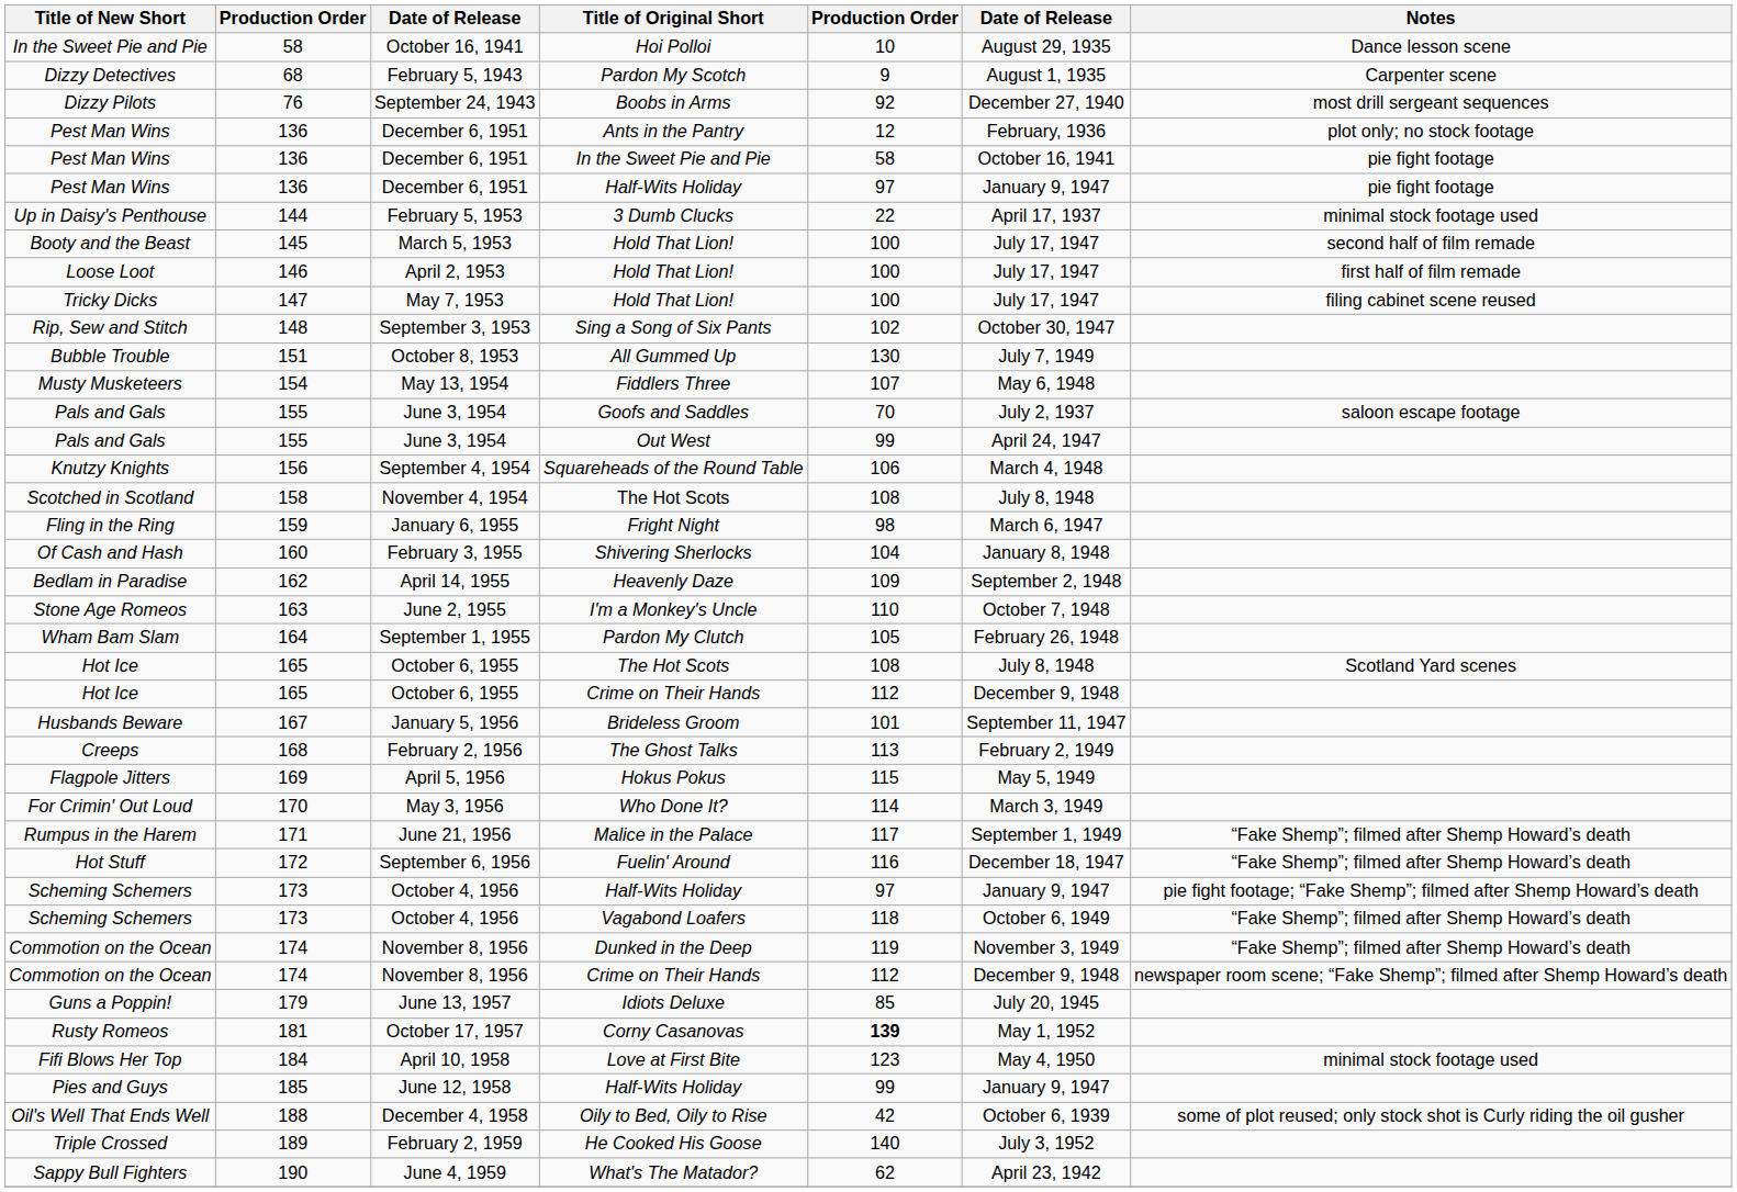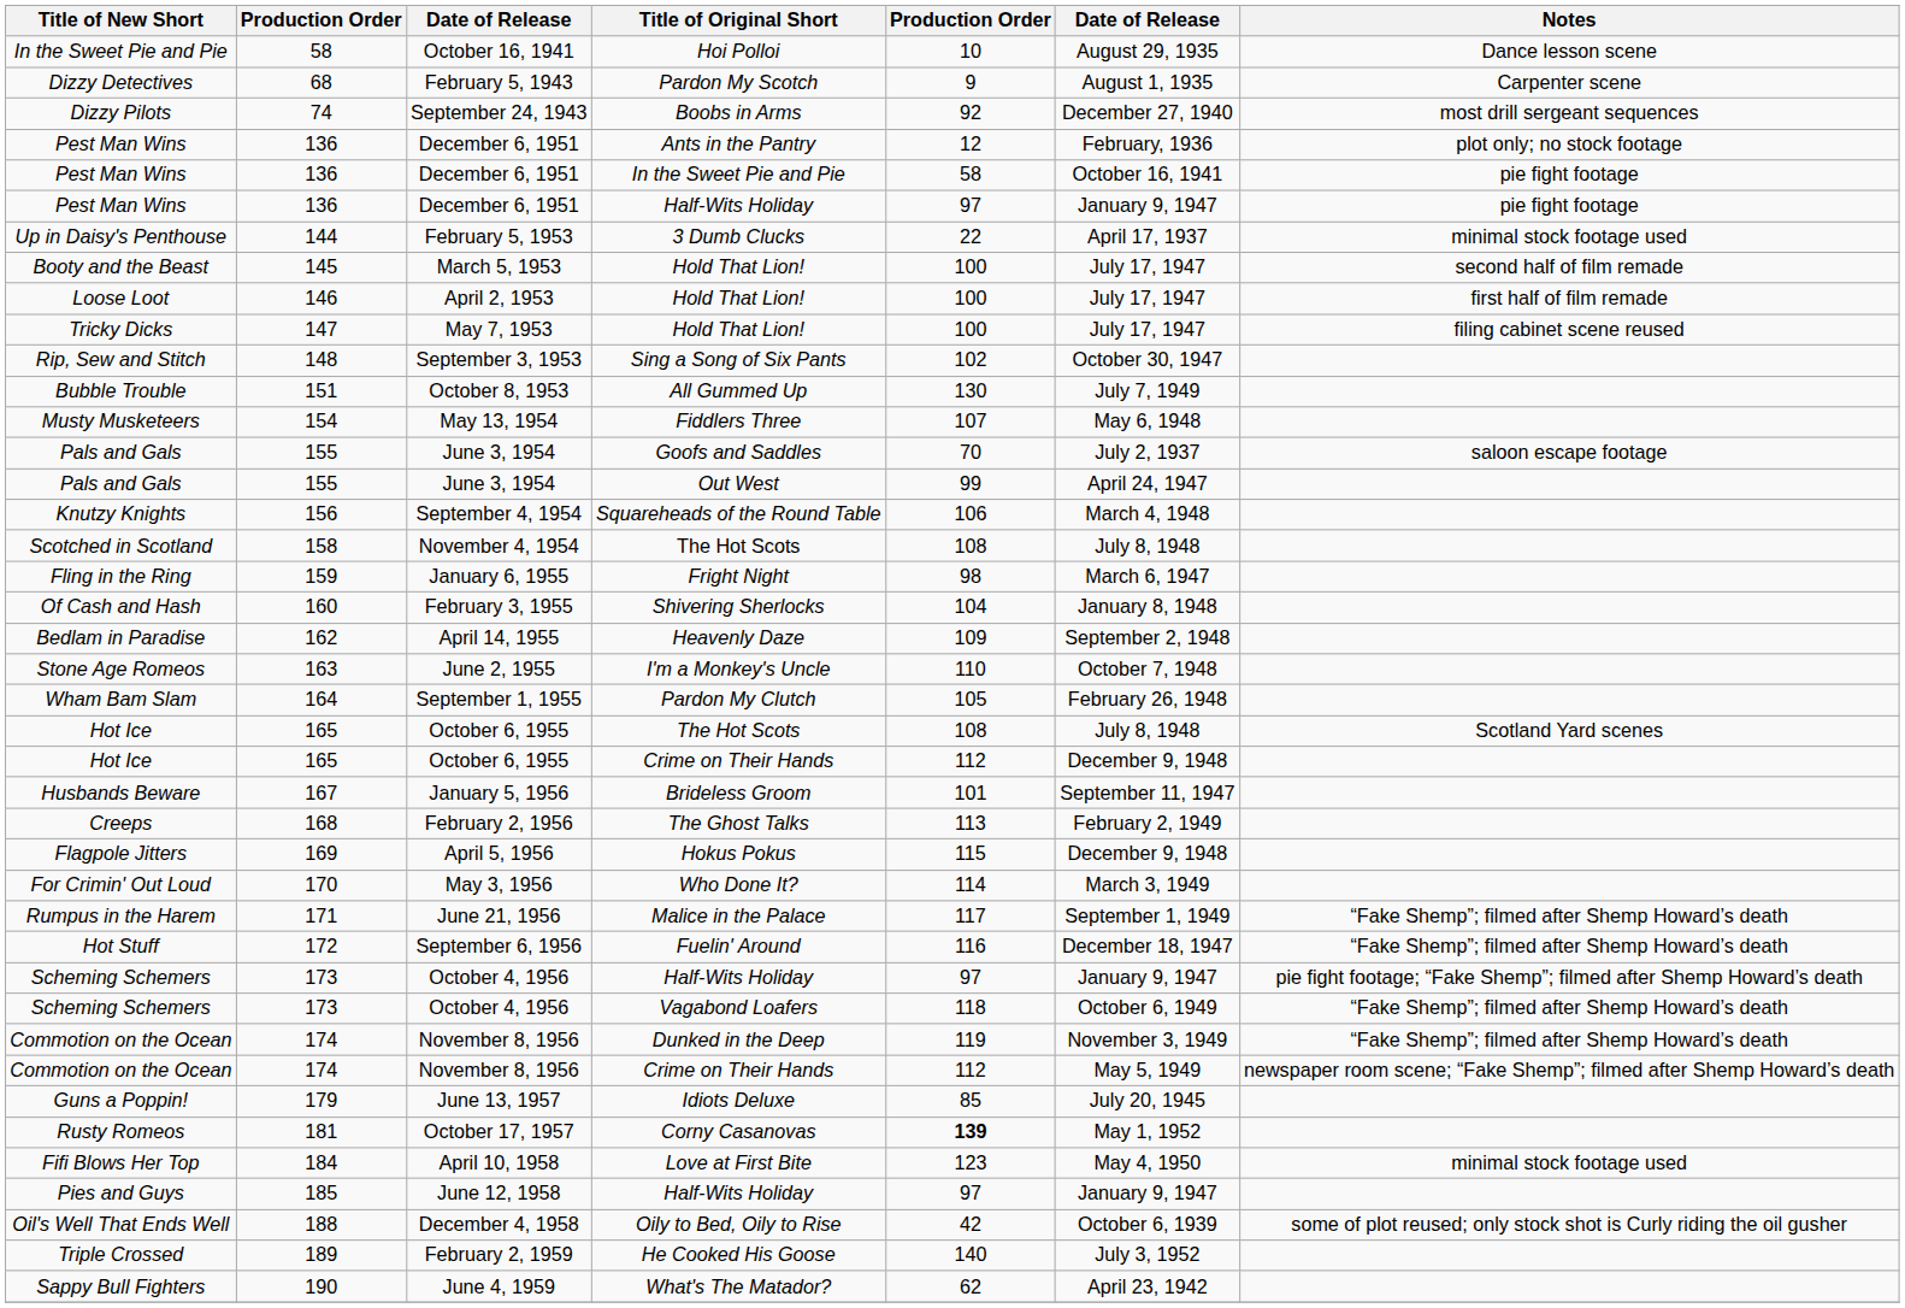Dizzy Pilots | column 2: 76 -> 74
Flagpole Jitters | column 6: May 5, 1949 -> December 9, 1948
Commotion on the Ocean / Crime on Their Hands | column 6: December 9, 1948 -> May 5, 1949
Pies and Guys | column 5: 99 -> 97
